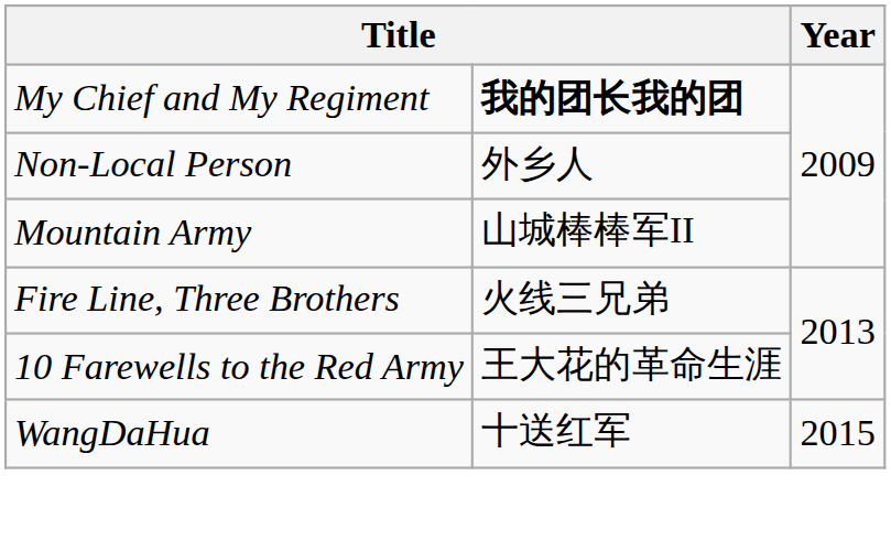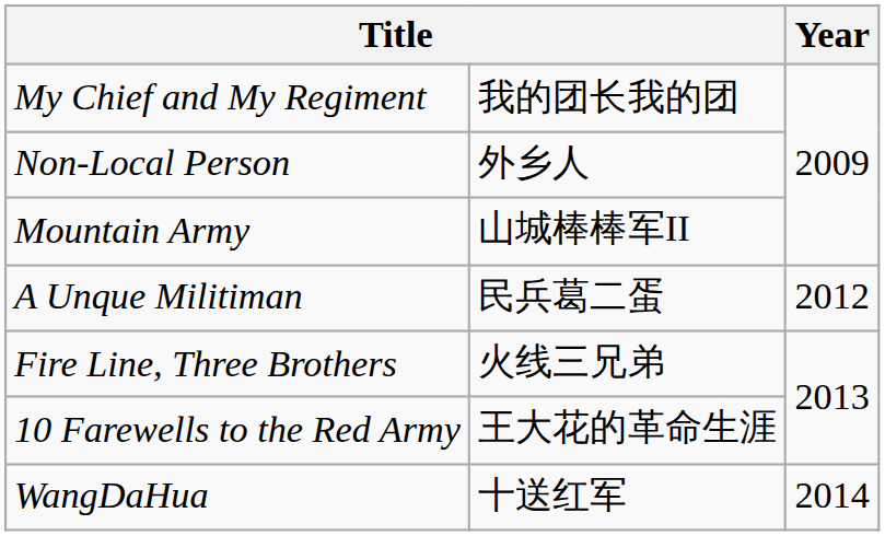My Chief and My Regiment | column 2: bold -> normal
+ row: A Unque Militiman | 民兵葛二蛋 | 2012
WangDaHua | Year: 2015 -> 2014
